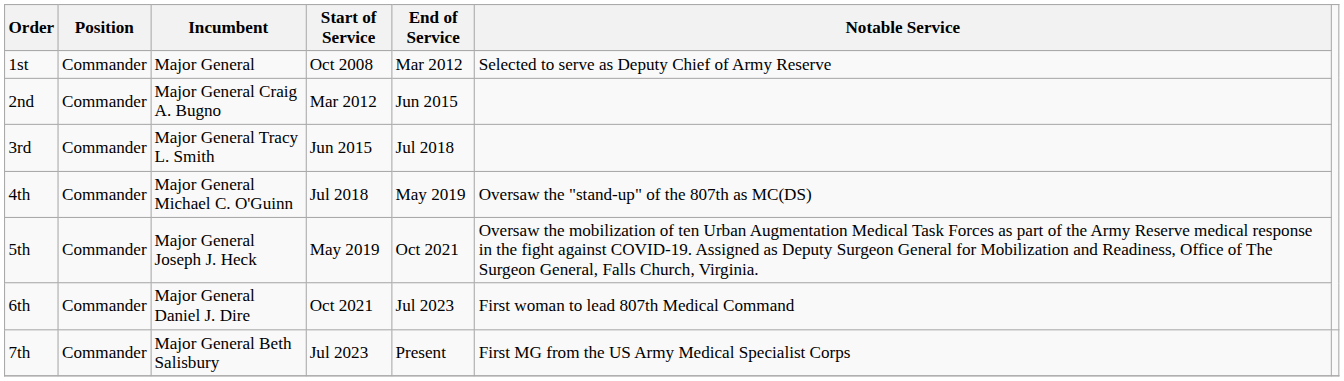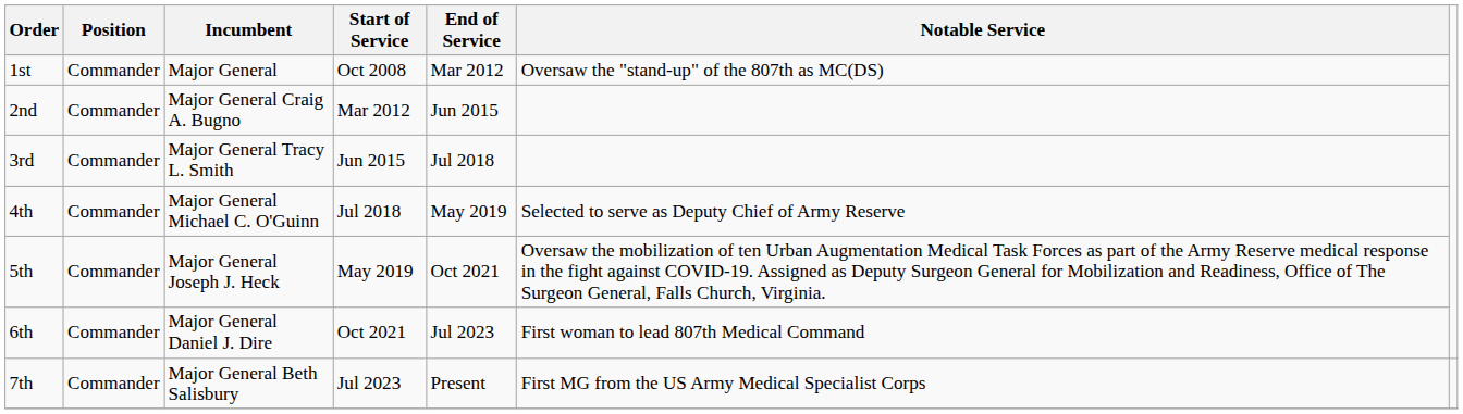1st | Notable Service: Selected to serve as Deputy Chief of Army Reserve -> Oversaw the "stand-up" of the 807th as MC(DS)
4th | Notable Service: Oversaw the "stand-up" of the 807th as MC(DS) -> Selected to serve as Deputy Chief of Army Reserve
